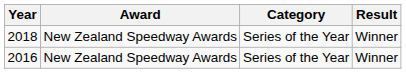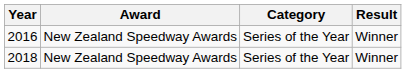rows swapped: 2018 <-> 2016
